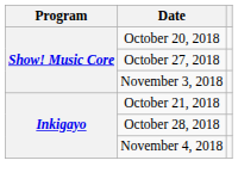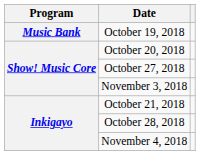+ row: Music Bank | October 19, 2018
